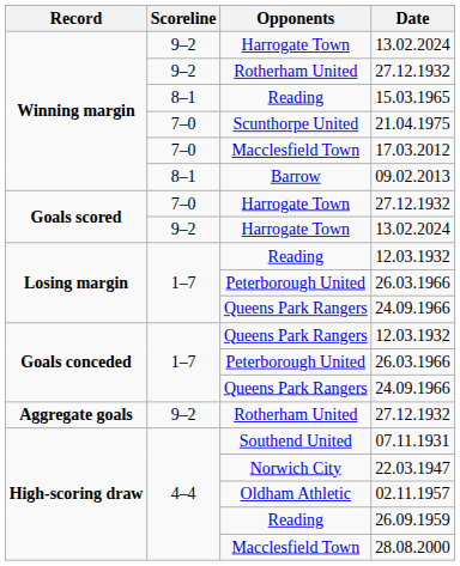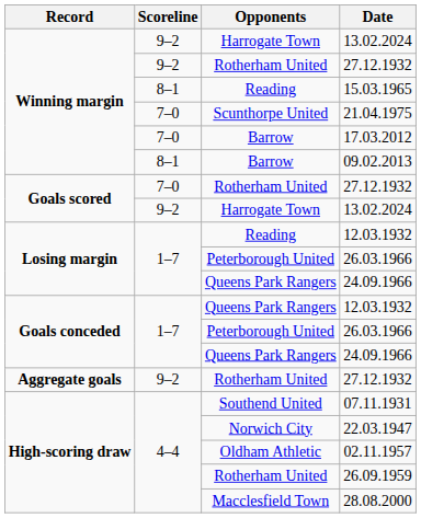17.03.2012 | Opponents: Macclesfield Town -> Barrow
Goals scored / 27.12.1932 | Opponents: Harrogate Town -> Rotherham United
26.09.1959 | Opponents: Reading -> Rotherham United
